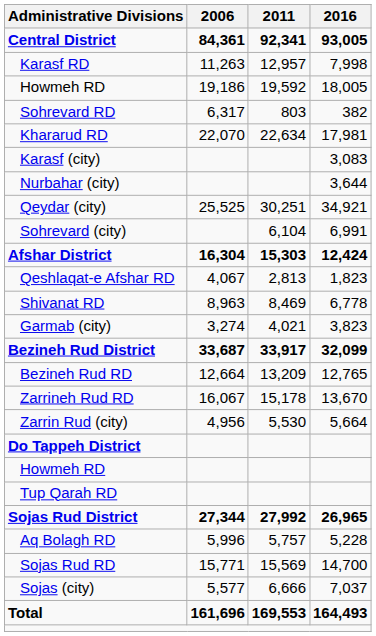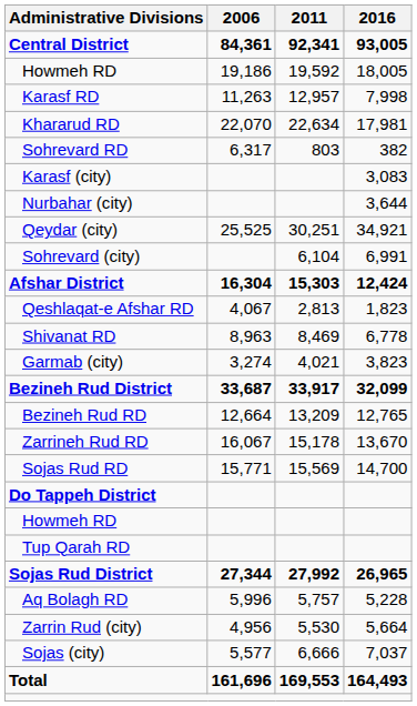rows swapped: Howmeh RD / 18,005 <-> Karasf RD
rows swapped: Khararud RD <-> Sohrevard RD
rows swapped: Zarrin Rud (city) <-> Sojas Rud RD
